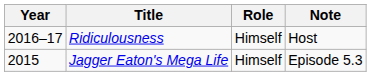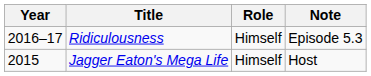Ridiculousness | Note: Host -> Episode 5.3
Jagger Eaton's Mega Life | Note: Episode 5.3 -> Host
